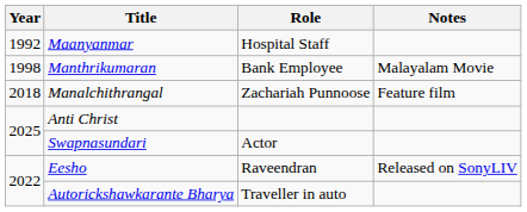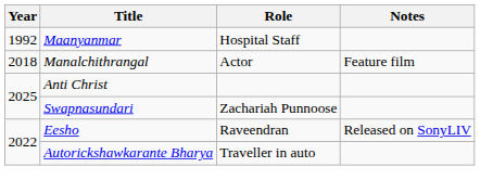- row: 1998 | Manthrikumaran | Bank Employee | Malayalam Movie
Manalchithrangal | Role: Zachariah Punnoose -> Actor
Swapnasundari | Role: Actor -> Zachariah Punnoose
